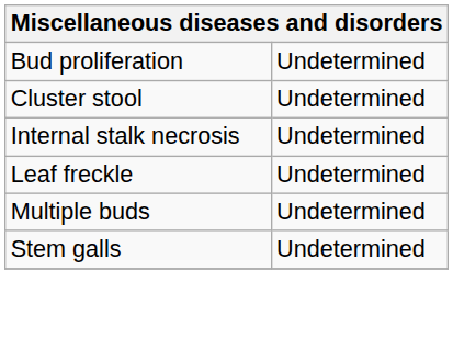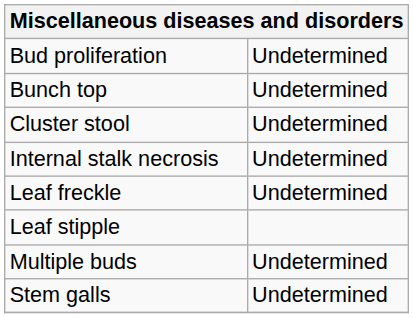+ row: Bunch top | Undetermined
+ row: Leaf stipple
